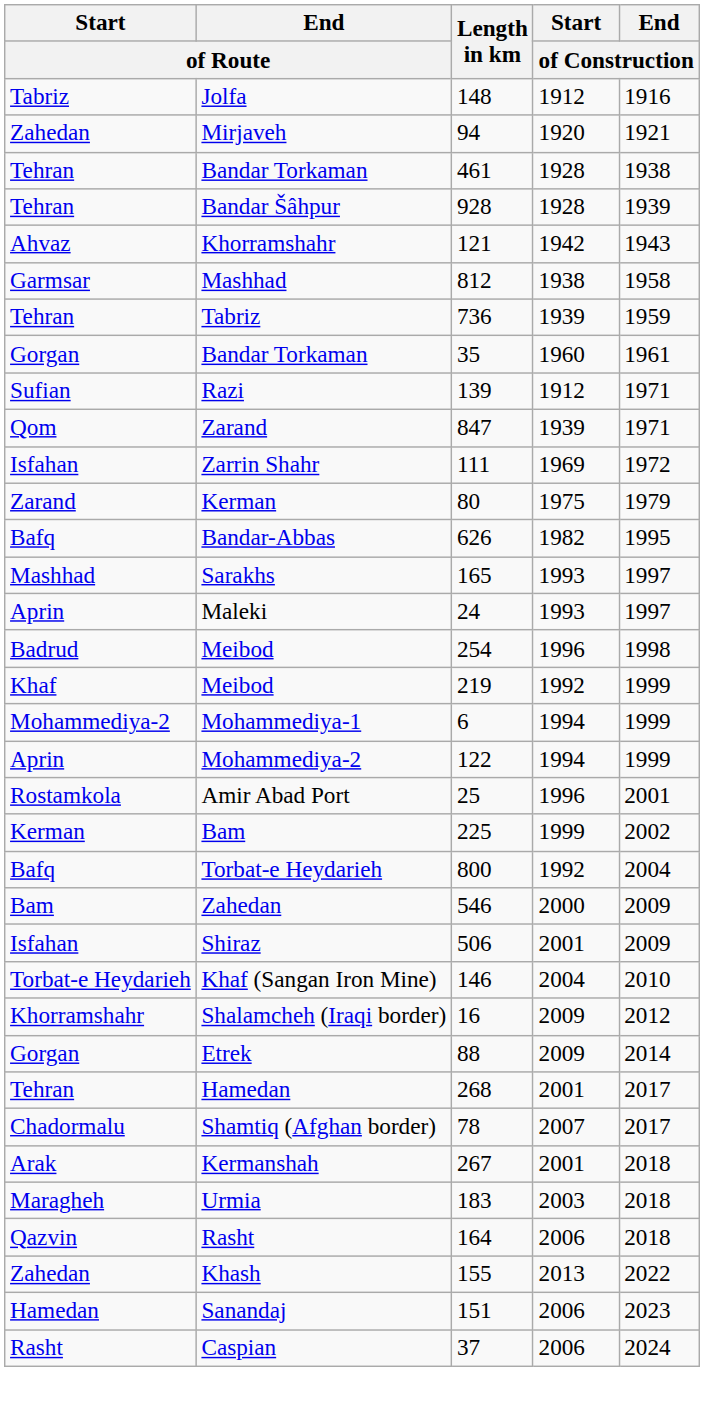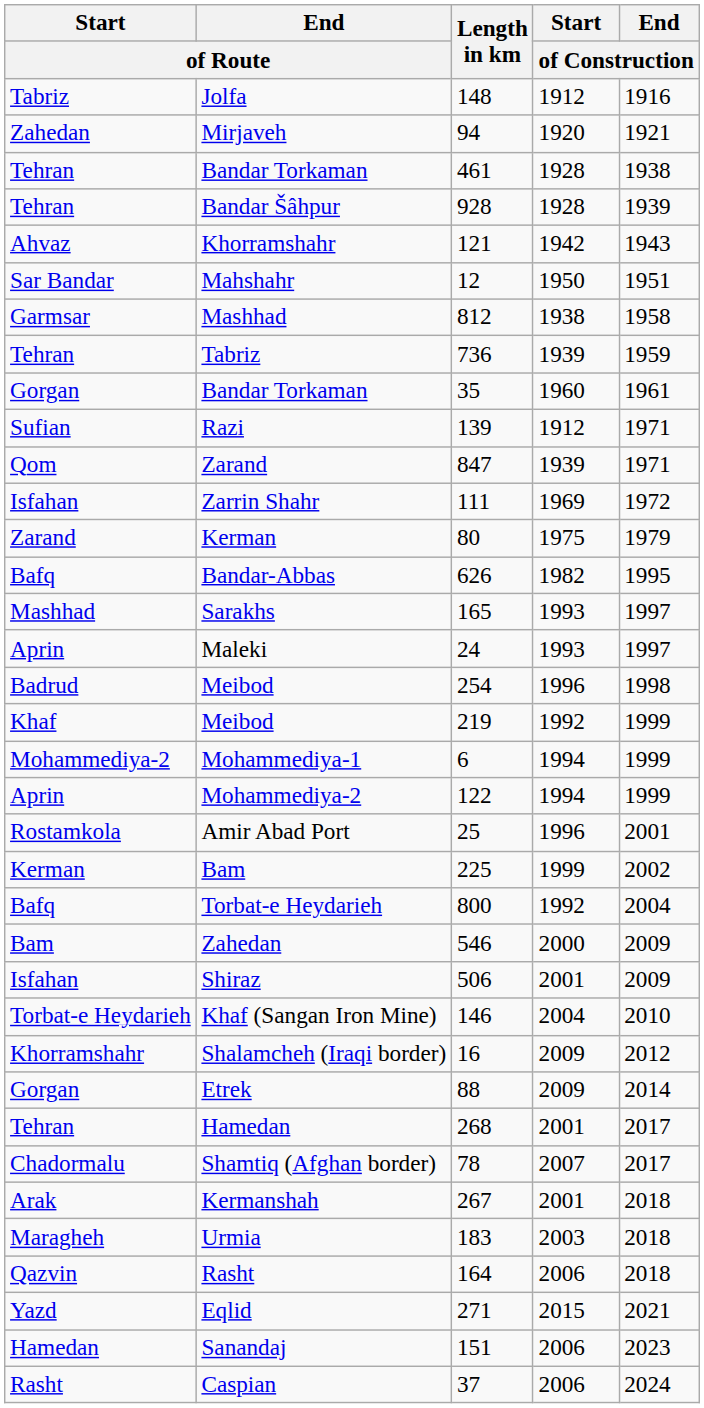+ row: Sar Bandar | Mahshahr | 12 | 1950 | 1951
+ row: Yazd | Eqlid | 271 | 2015 | 2021
- row: Zahedan | Khash | 155 | 2013 | 2022
